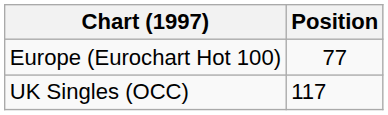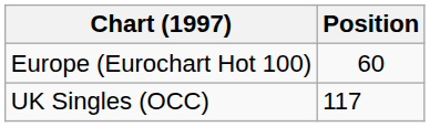Europe (Eurochart Hot 100) | Position: 77 -> 60
